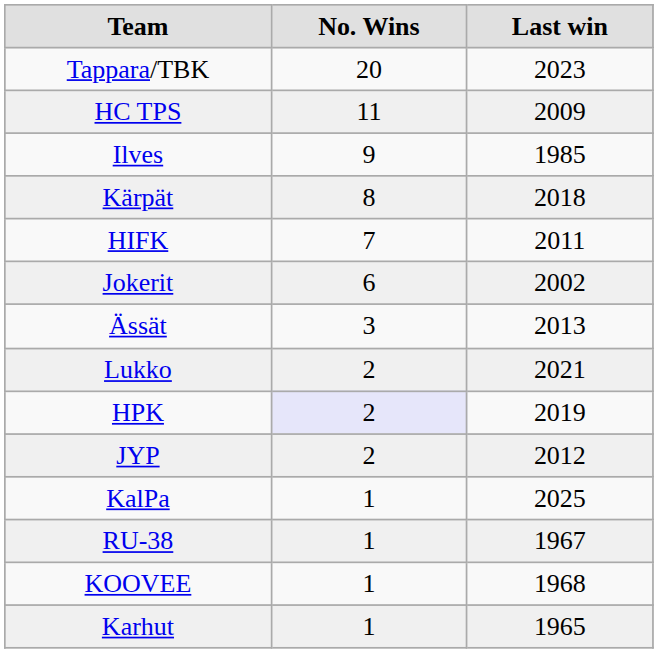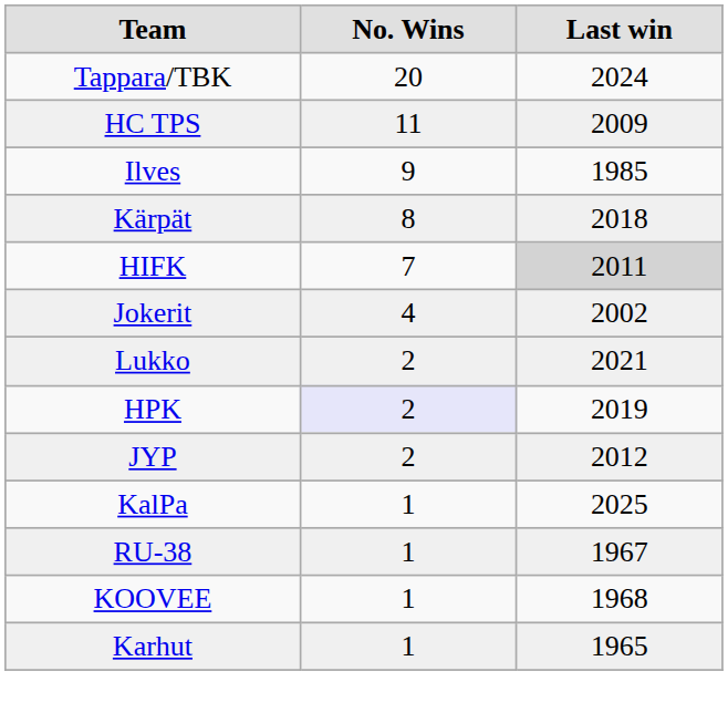Tappara/TBK | Last win: 2023 -> 2024
HIFK | Last win: no background -> lightgrey background
Jokerit | No. Wins: 6 -> 4
- row: Ässät | 3 | 2013
